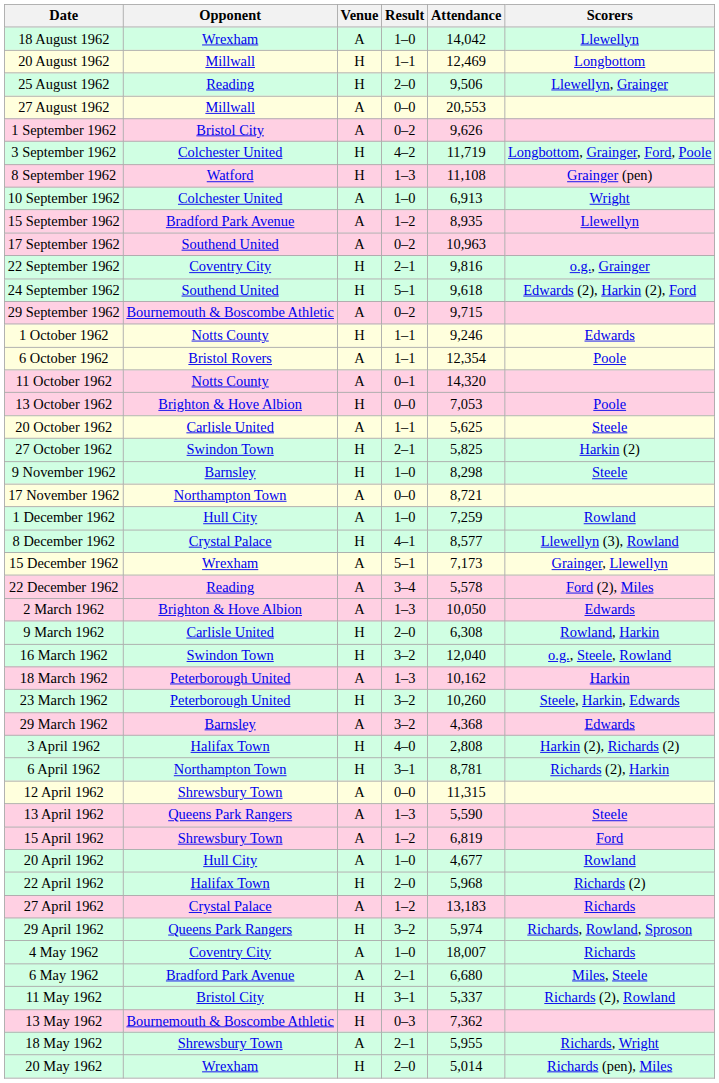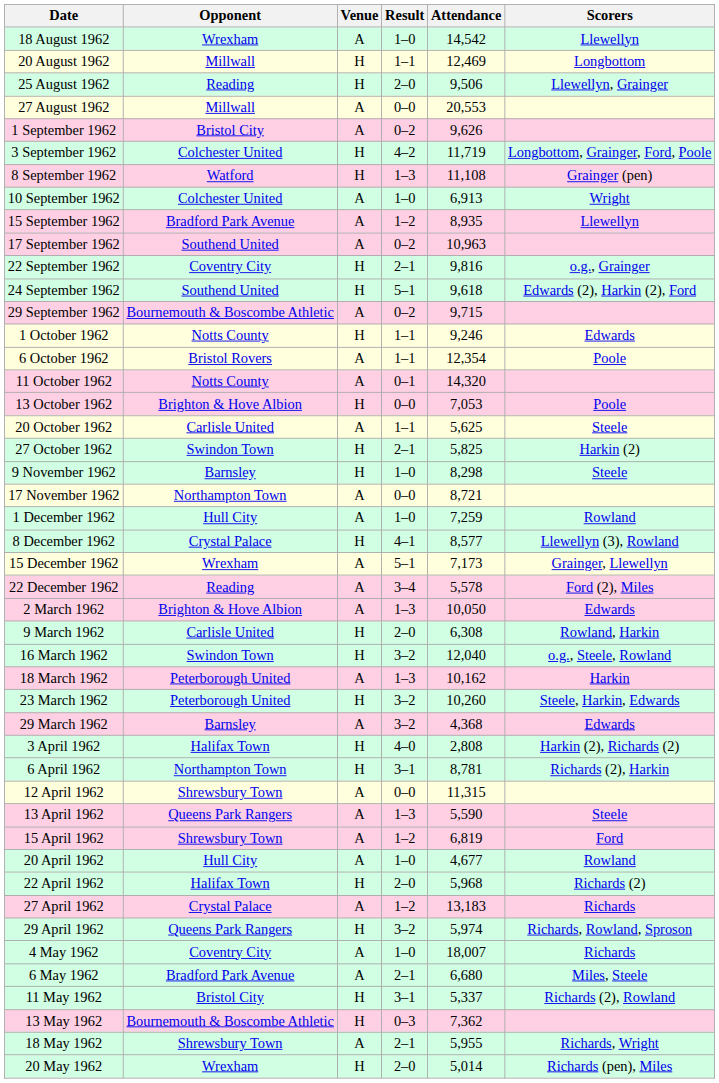18 August 1962 | Attendance: 14,042 -> 14,542
